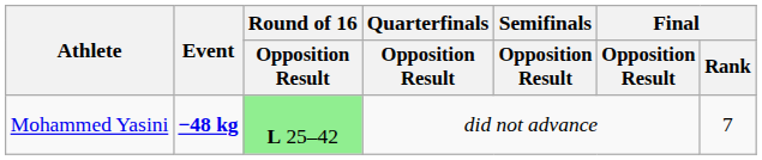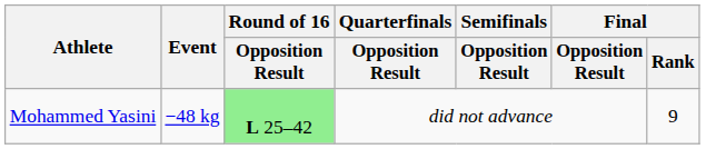Mohammed Yasini | Event: bold -> normal
Mohammed Yasini | Final / Rank: 7 -> 9
